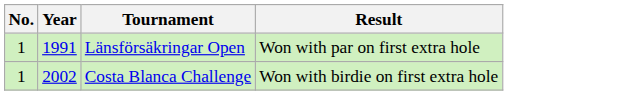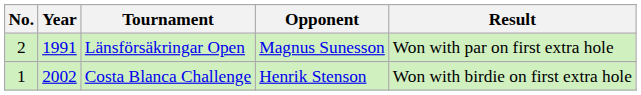+ column: Opponent | Magnus Sunesson | Henrik Stenson
Länsförsäkringar Open | No.: 1 -> 2
